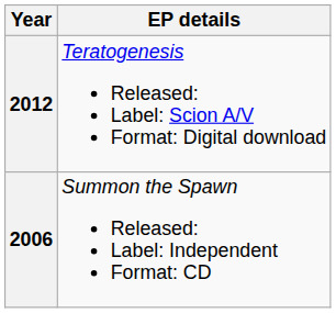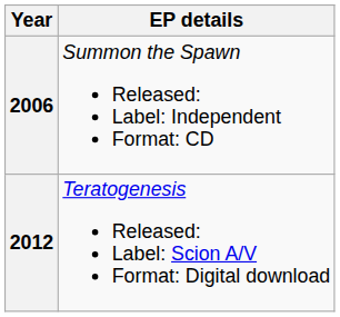rows swapped: 2006 <-> 2012
